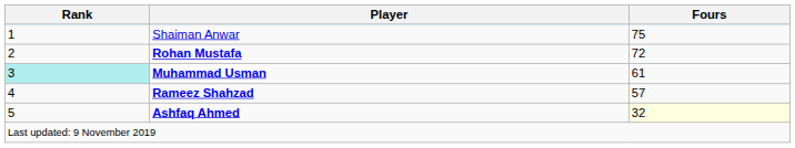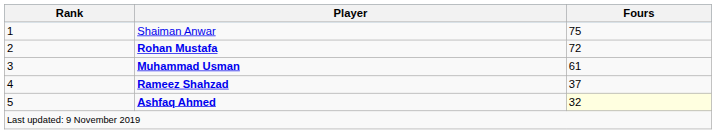Muhammad Usman | Rank: paleturquoise background -> no background
Rameez Shahzad | Fours: 57 -> 37
